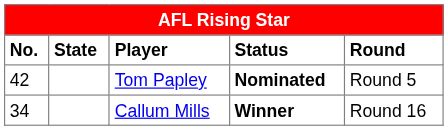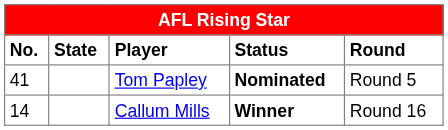Tom Papley | No.: 42 -> 41
Callum Mills | No.: 34 -> 14
